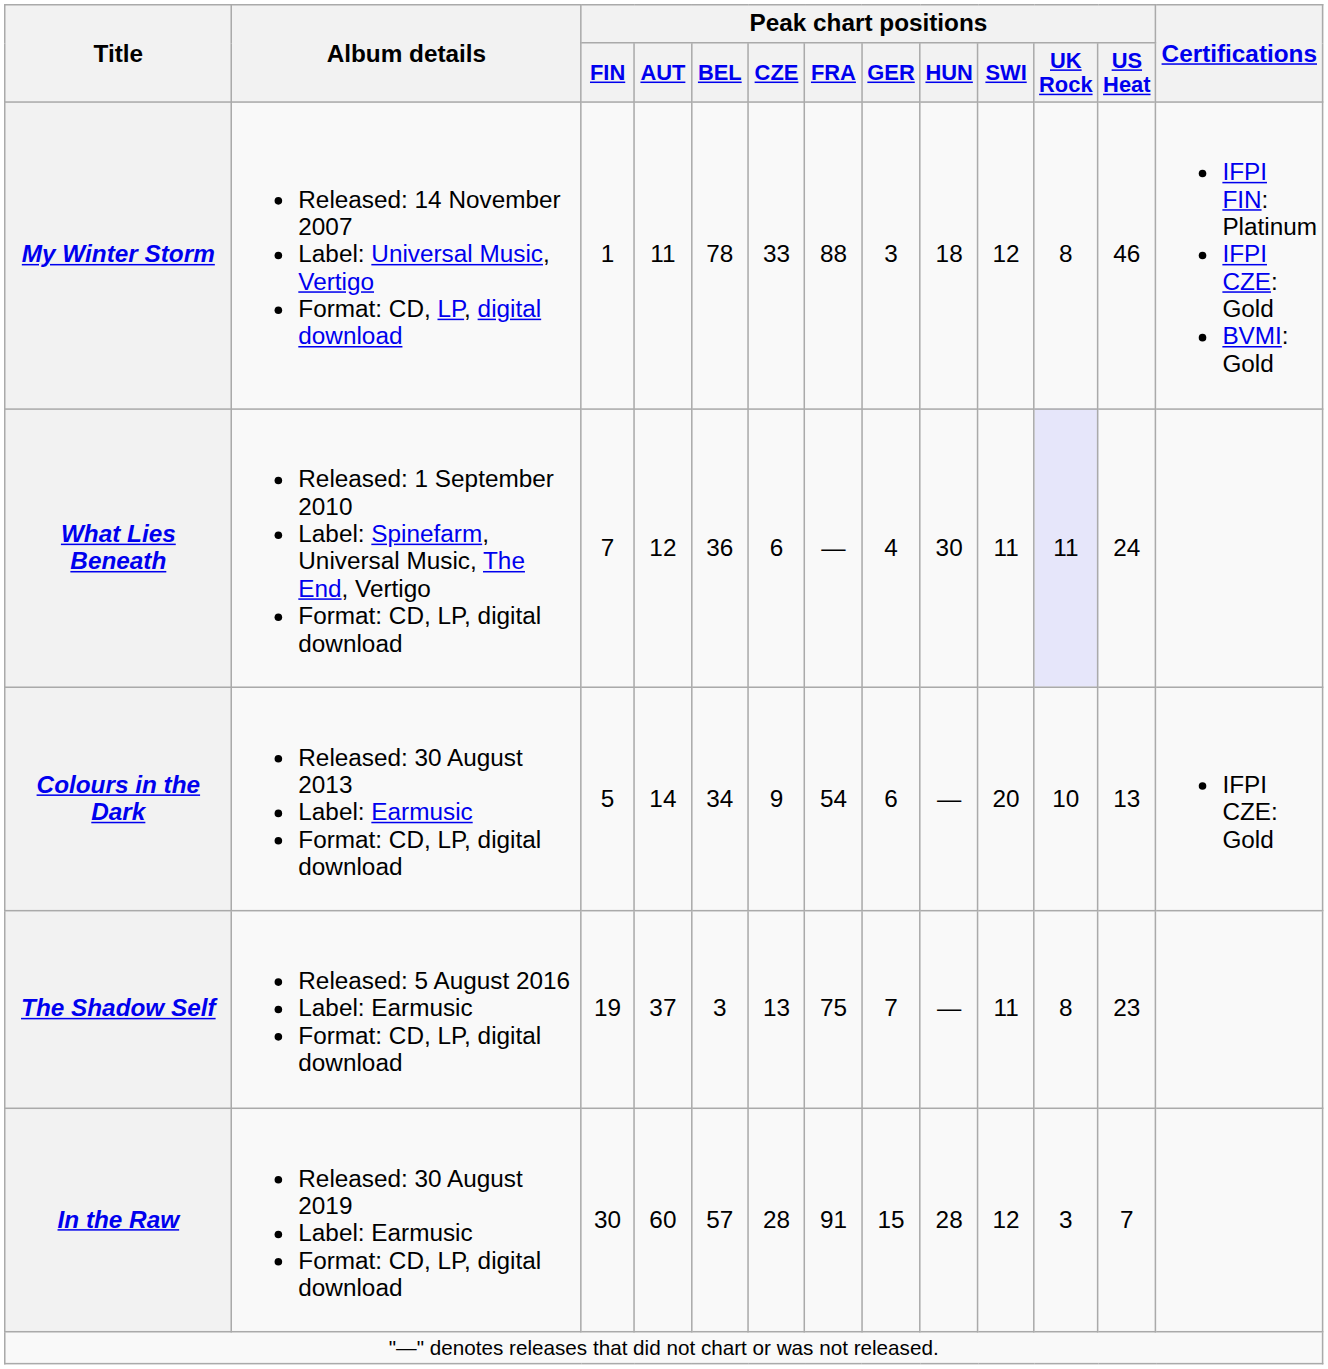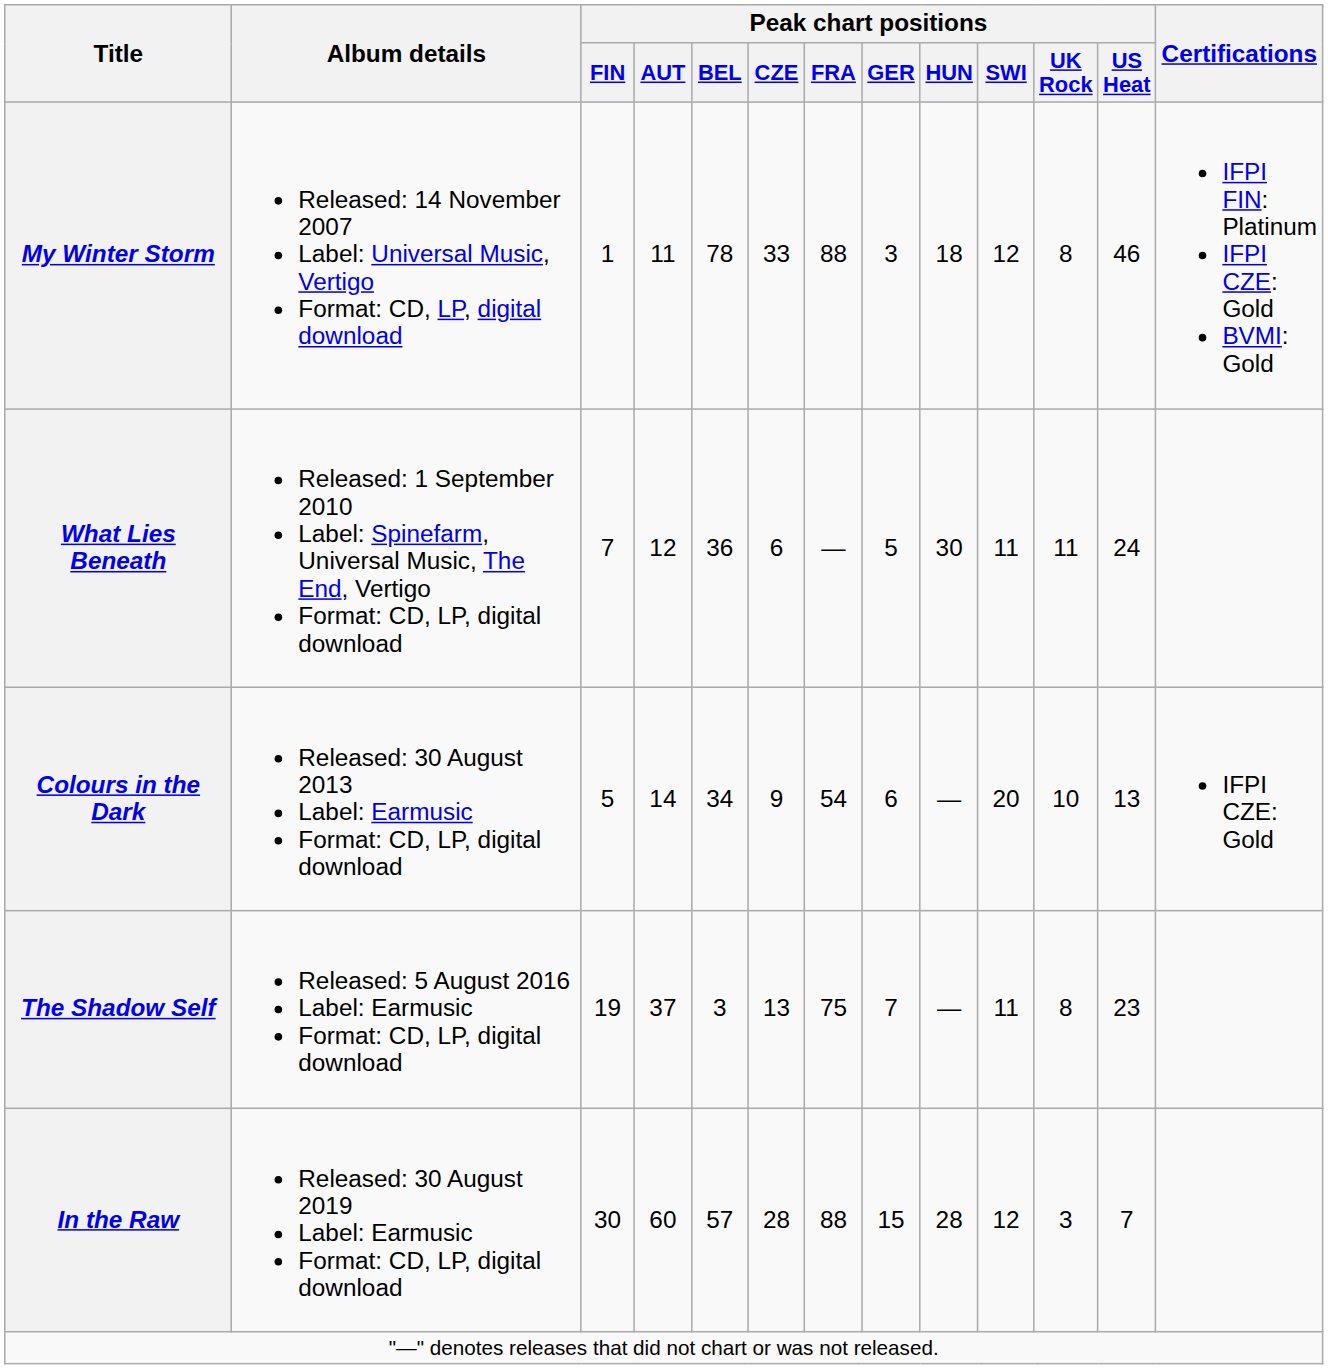What Lies Beneath | Peak chart positions / GER: 4 -> 5
What Lies Beneath | Peak chart positions / UK Rock: lavender background -> no background
In the Raw | Peak chart positions / FRA: 91 -> 88
